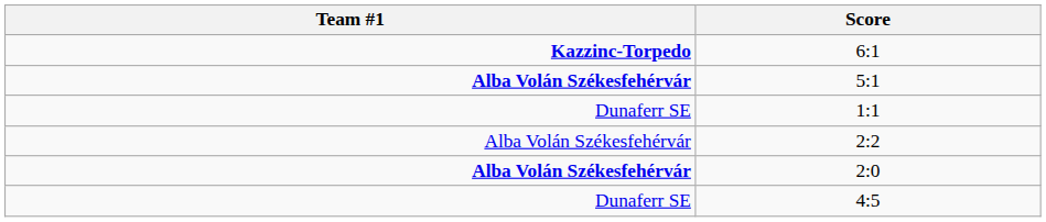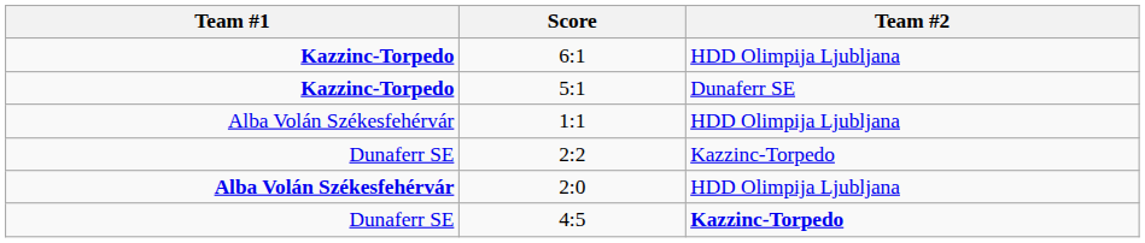+ column: Team #2 | HDD Olimpija Ljubljana | Dunaferr SE | HDD Olimpija Ljubljana | Kazzinc-Torpedo | HDD Olimpija Ljubljana | Kazzinc-Torpedo
5:1 | Team #1: Alba Volán Székesfehérvár -> Kazzinc-Torpedo
1:1 | Team #1: Dunaferr SE -> Alba Volán Székesfehérvár
2:2 | Team #1: Alba Volán Székesfehérvár -> Dunaferr SE
